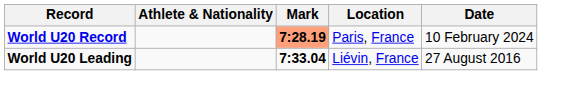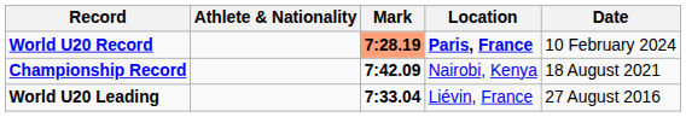World U20 Record | Location: normal -> bold
+ row: Championship Record | 7:42.09 | Nairobi, Kenya | 18 August 2021
